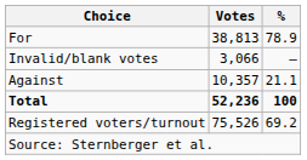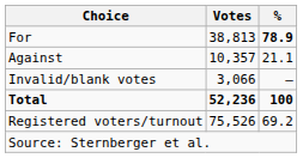For | %: normal -> bold
rows swapped: Against <-> Invalid/blank votes
